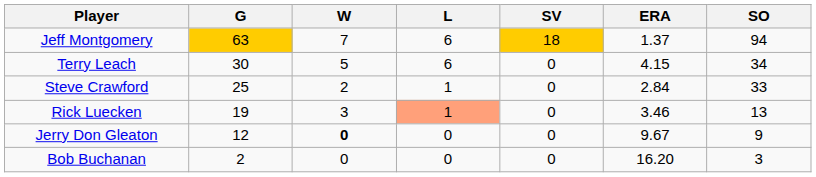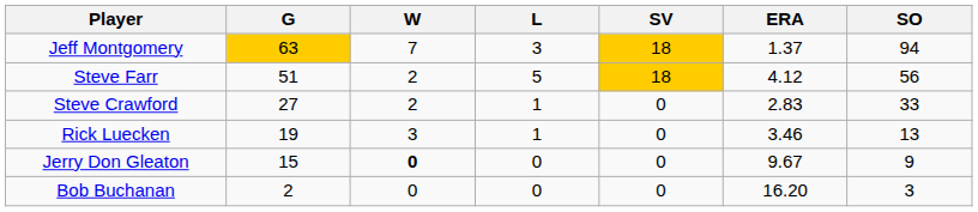Jeff Montgomery | L: 6 -> 3
+ row: Steve Farr | 51 | 2 | 5 | 18 | 4.12 | 56
- row: Terry Leach | 30 | 5 | 6 | 0 | 4.15 | 34
Steve Crawford | G: 25 -> 27
Steve Crawford | ERA: 2.84 -> 2.83
Rick Luecken | L: lightsalmon background -> no background
Jerry Don Gleaton | G: 12 -> 15
